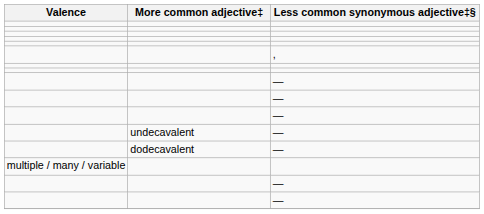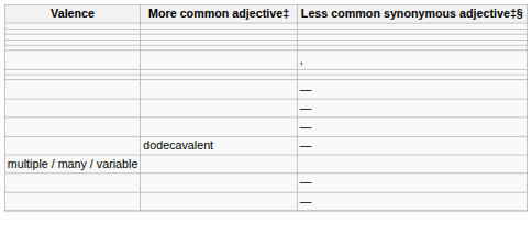- row: undecavalent | —
